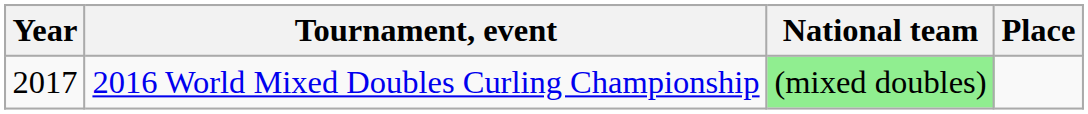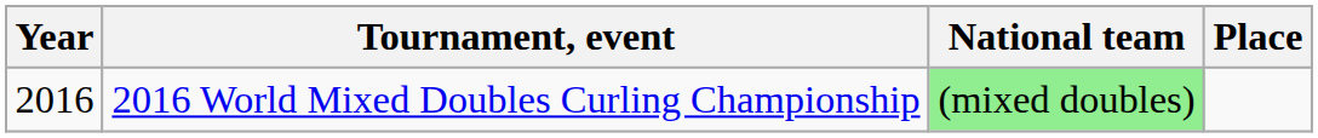2016 World Mixed Doubles Curling Championship | Year: 2017 -> 2016
